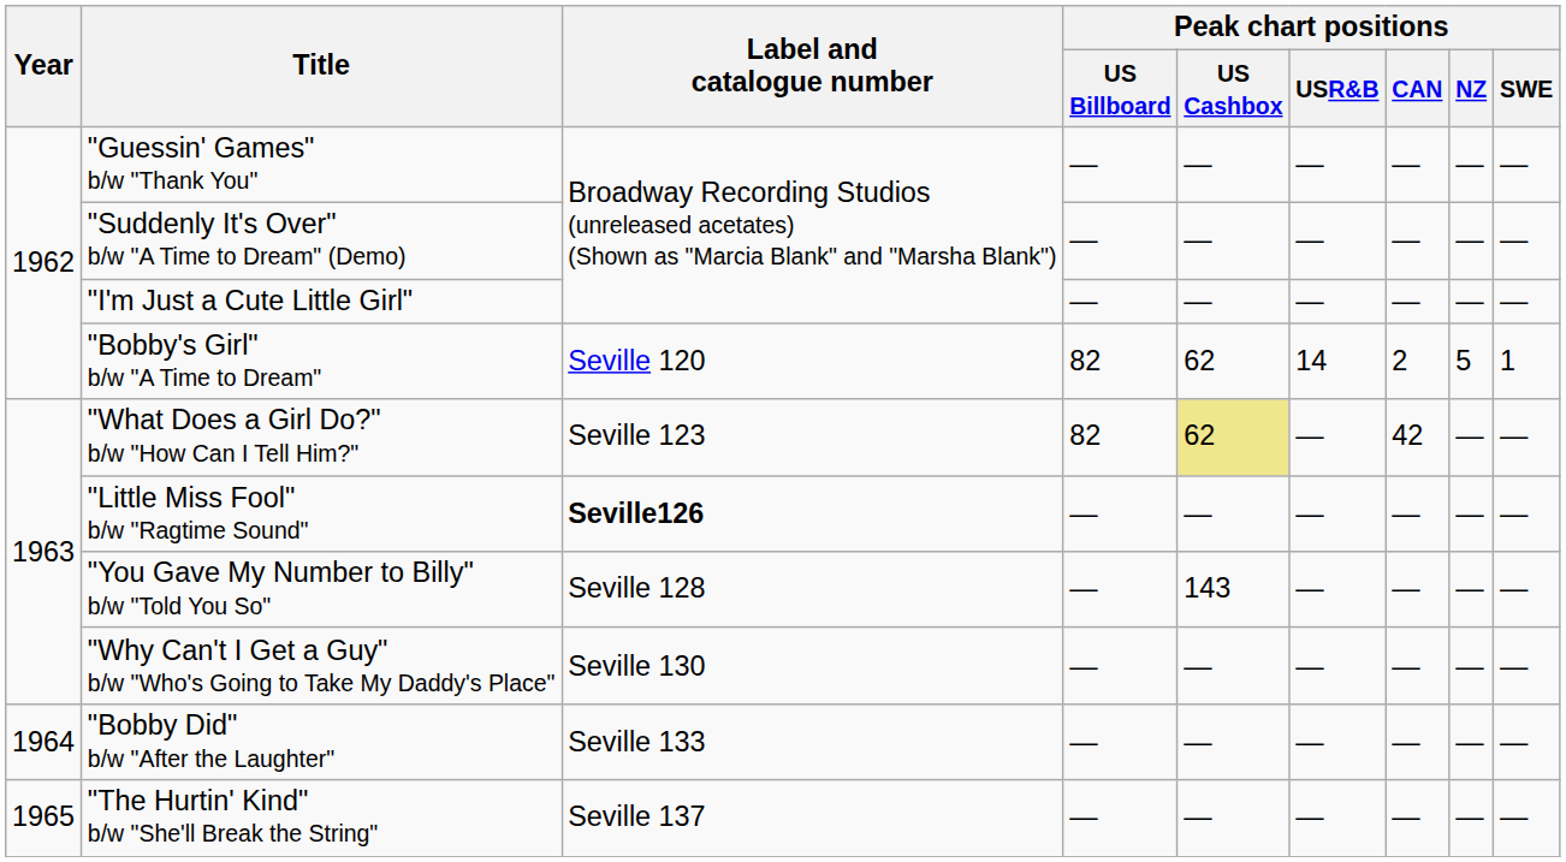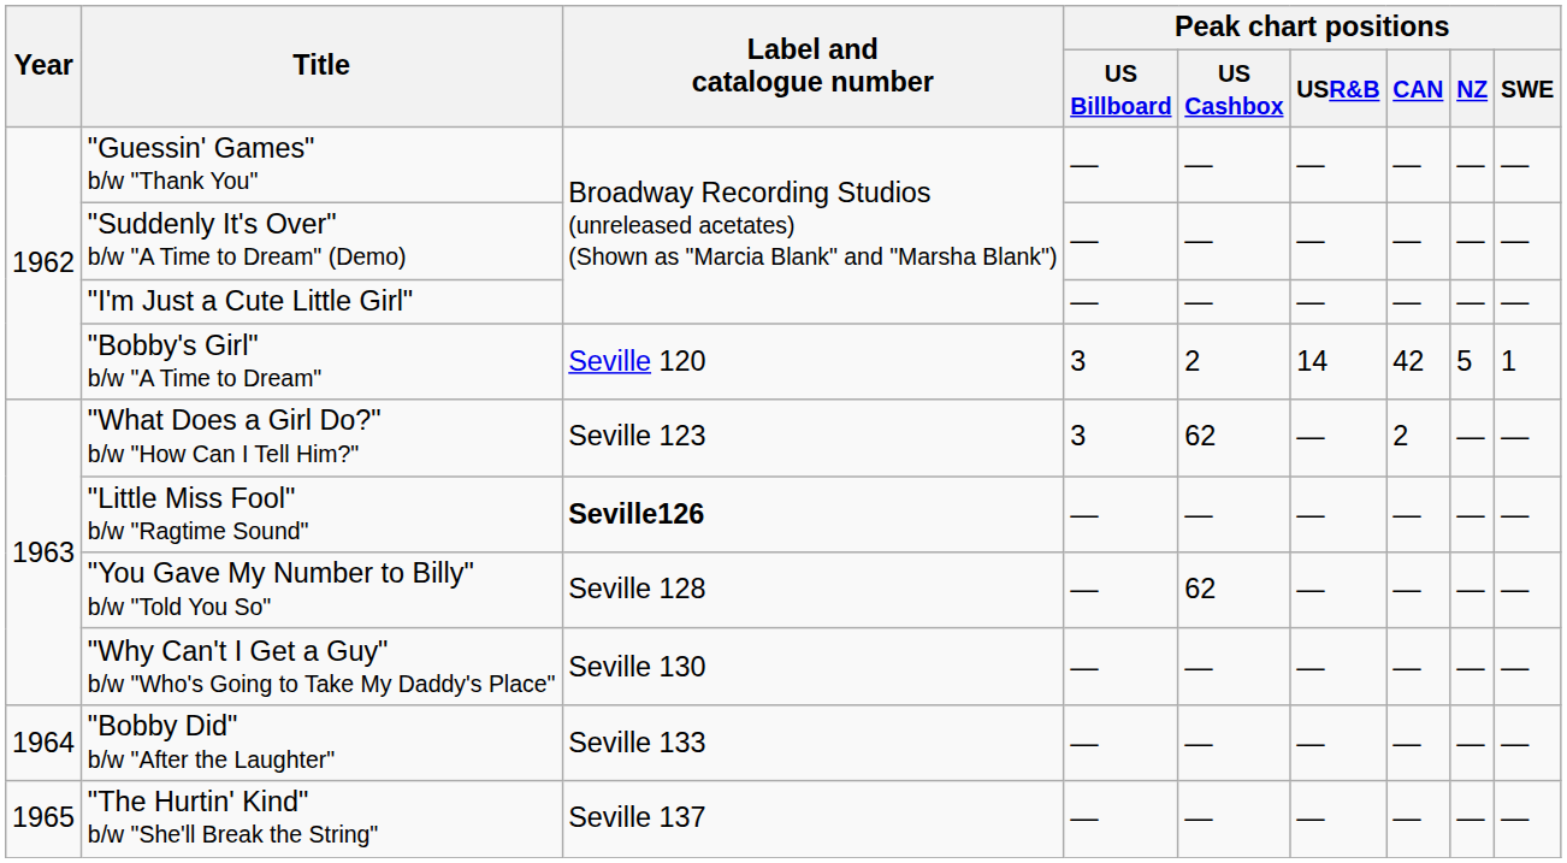"Bobby's Girl" b/w "A Time to Dream" | Peak chart positions / US Billboard: 82 -> 3
"Bobby's Girl" b/w "A Time to Dream" | Peak chart positions / US Cashbox: 62 -> 2
"Bobby's Girl" b/w "A Time to Dream" | Peak chart positions / CAN: 2 -> 42
"What Does a Girl Do?" b/w "How Can I Tell Him?" | Peak chart positions / US Billboard: 82 -> 3
"What Does a Girl Do?" b/w "How Can I Tell Him?" | Peak chart positions / US Cashbox: khaki background -> no background
"What Does a Girl Do?" b/w "How Can I Tell Him?" | Peak chart positions / CAN: 42 -> 2
"You Gave My Number to Billy" b/w "Told You So" | Peak chart positions / US Cashbox: 143 -> 62
